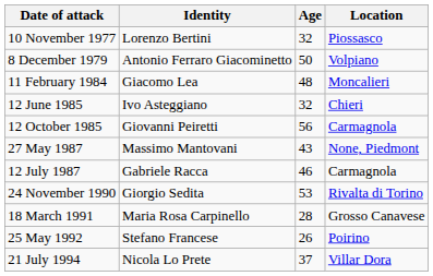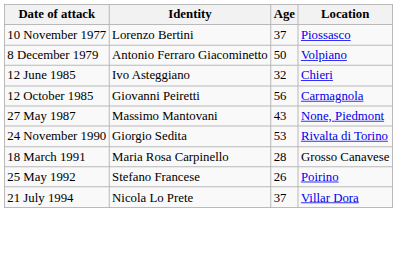10 November 1977 | Age: 32 -> 37
- row: 11 February 1984 | Giacomo Lea | 48 | Moncalieri
- row: 12 July 1987 | Gabriele Racca | 46 | Carmagnola
